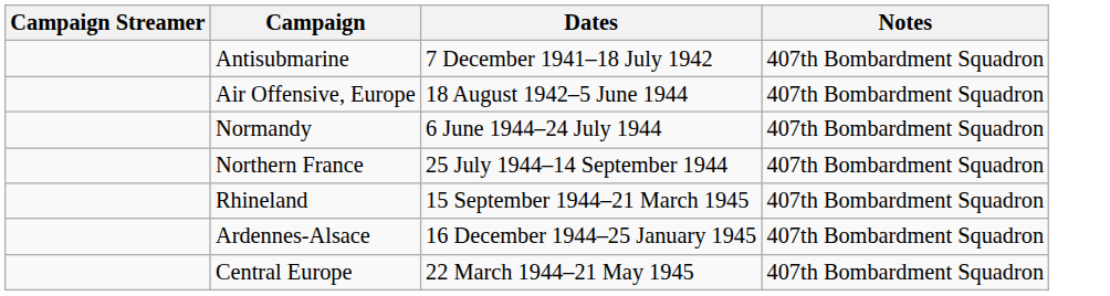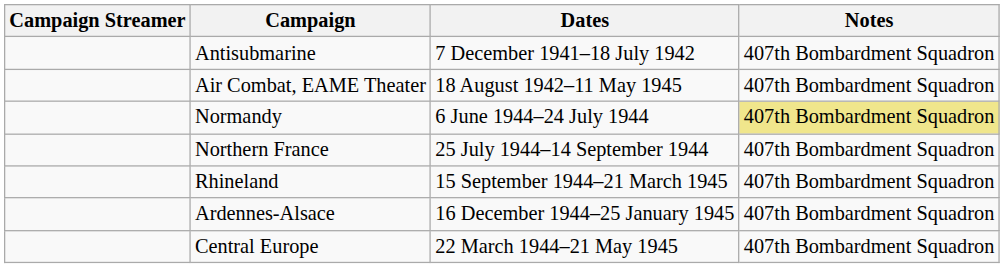+ row: Air Combat, EAME Theater | 18 August 1942–11 May 1945 | 407th Bombardment Squadron
- row: Air Offensive, Europe | 18 August 1942–5 June 1944 | 407th Bombardment Squadron
Normandy | Notes: no background -> khaki background
